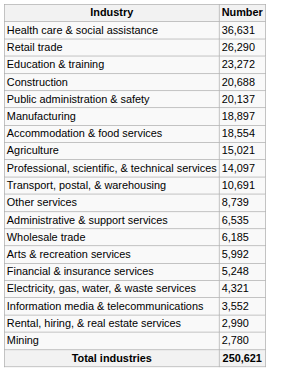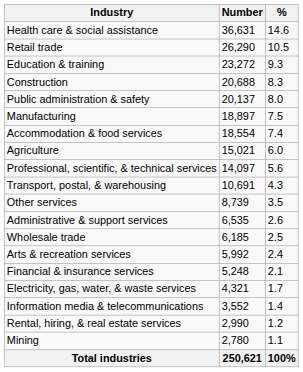+ column: % | 14.6 | 10.5 | 9.3 | 8.3 | 8.0 | 7.5 | 7.4 | 6.0 | 5.6 | 4.3 | 3.5 | 2.6 | 2.5 | 2.4 | 2.1 | 1.7 | 1.4 | 1.2 | 1.1 | 100%
